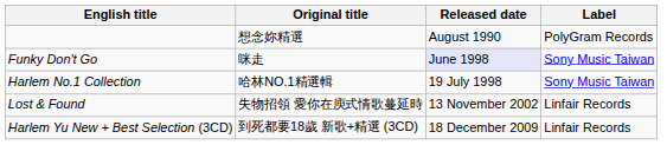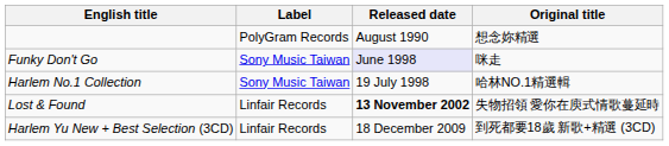columns swapped: Original title <-> Label
Lost & Found | Released date: normal -> bold
